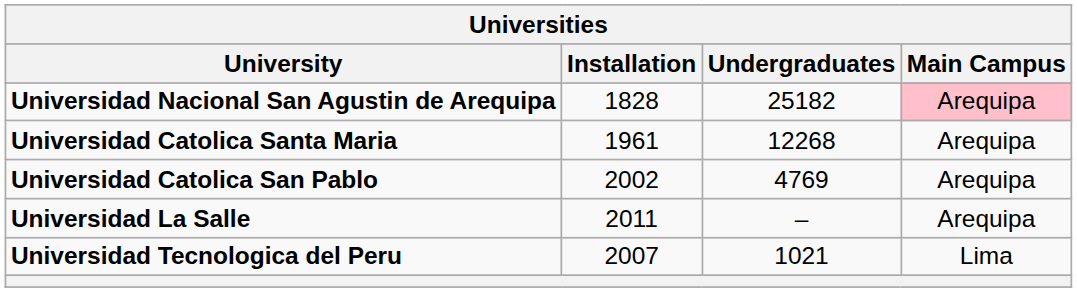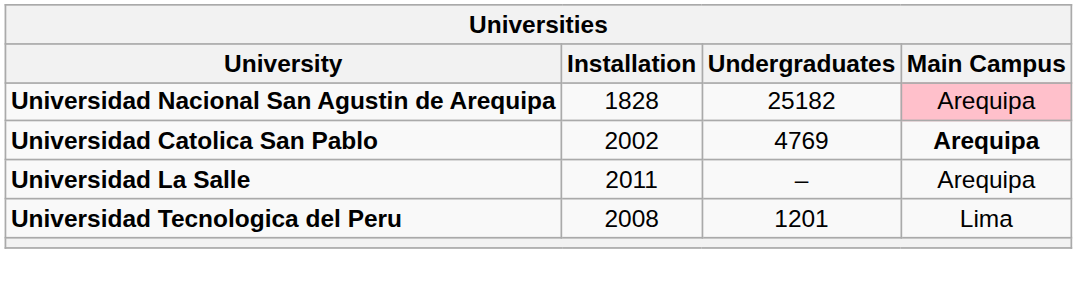- row: Universidad Catolica Santa Maria | 1961 | 12268 | Arequipa
Universidad Catolica San Pablo | Main Campus: normal -> bold
Universidad Tecnologica del Peru | Installation: 2007 -> 2008
Universidad Tecnologica del Peru | Undergraduates: 1021 -> 1201
